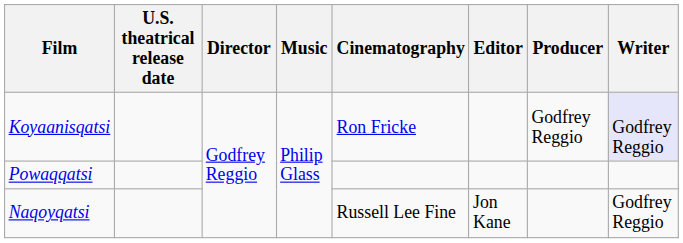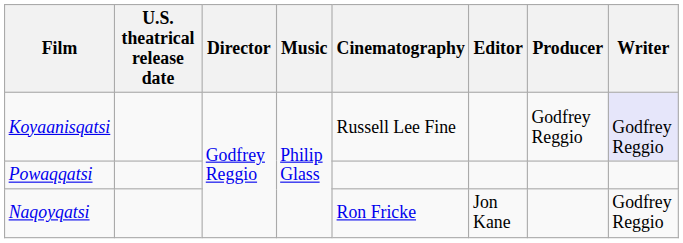Koyaanisqatsi | Cinematography: Ron Fricke -> Russell Lee Fine
Naqoyqatsi | Cinematography: Russell Lee Fine -> Ron Fricke
